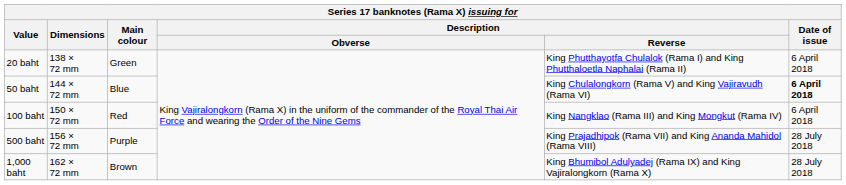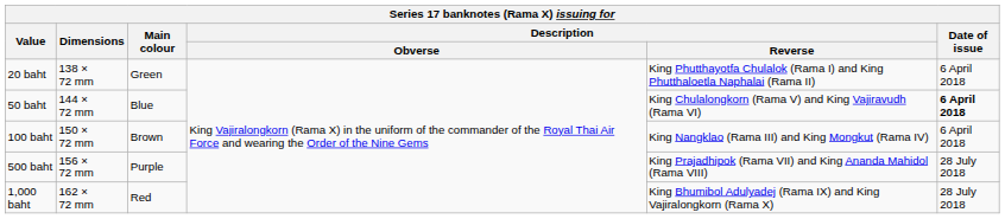100 baht | Main colour: Red -> Brown
1,000 baht | Main colour: Brown -> Red
